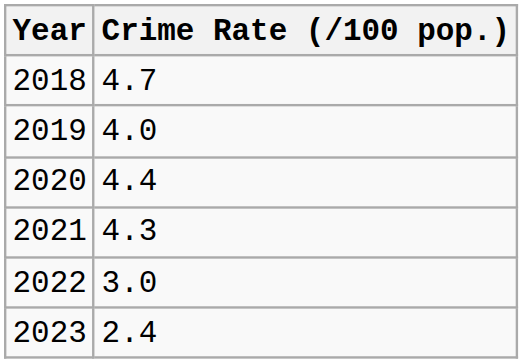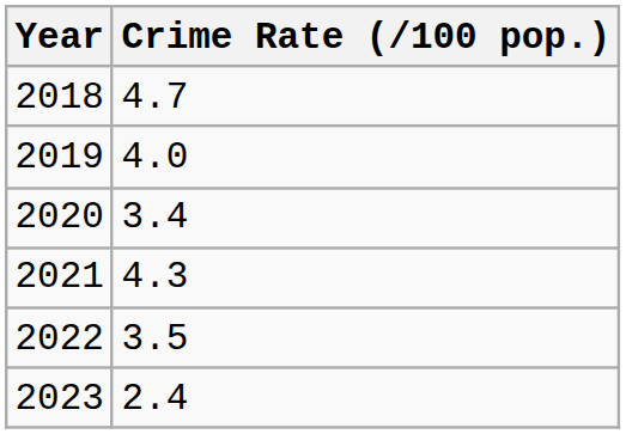2020 | Crime Rate (/100 pop.): 4.4 -> 3.4
2022 | Crime Rate (/100 pop.): 3.0 -> 3.5
